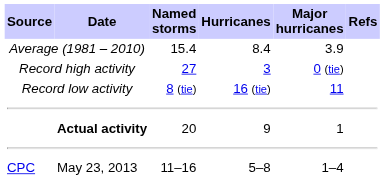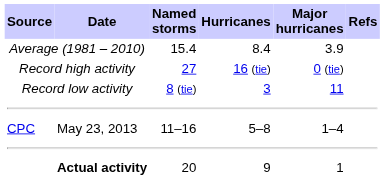Record high activity | Hurricanes: 3 -> 16 (tie)
Record low activity | Hurricanes: 16 (tie) -> 3
rows swapped: May 23, 2013 <-> Actual activity
